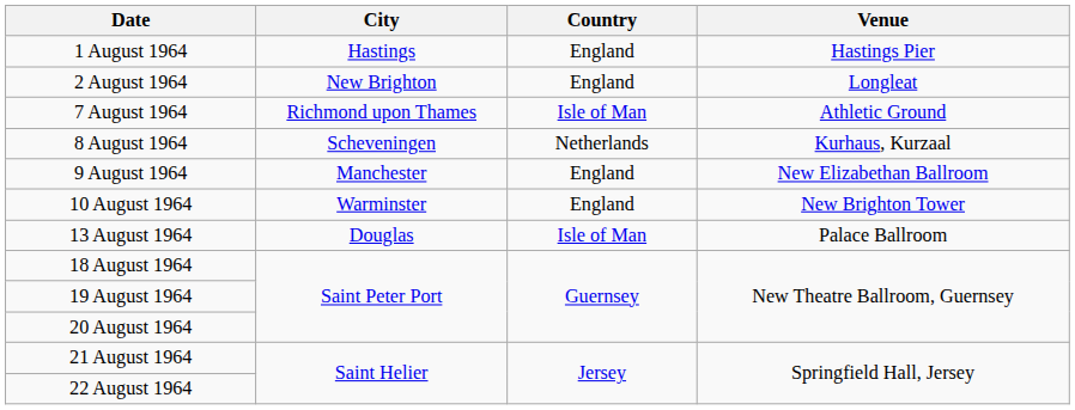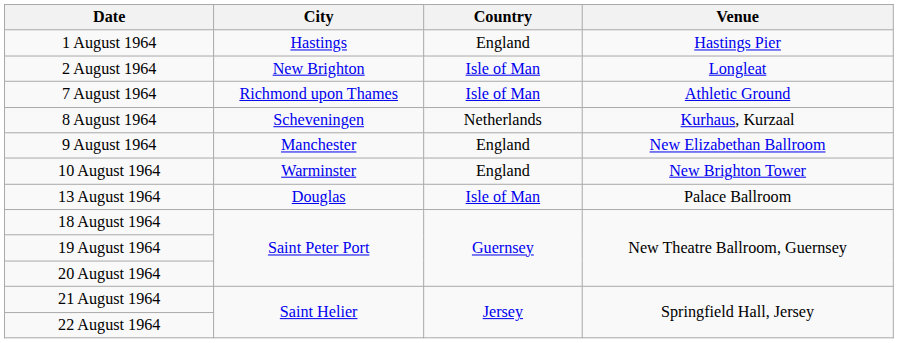2 August 1964 | Country: England -> Isle of Man
